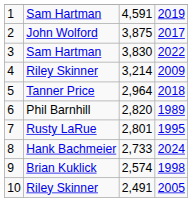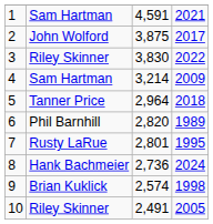1 | column 4: 2019 -> 2021
3 | column 2: Sam Hartman -> Riley Skinner
4 | column 2: Riley Skinner -> Sam Hartman
8 | column 3: 2,733 -> 2,736
